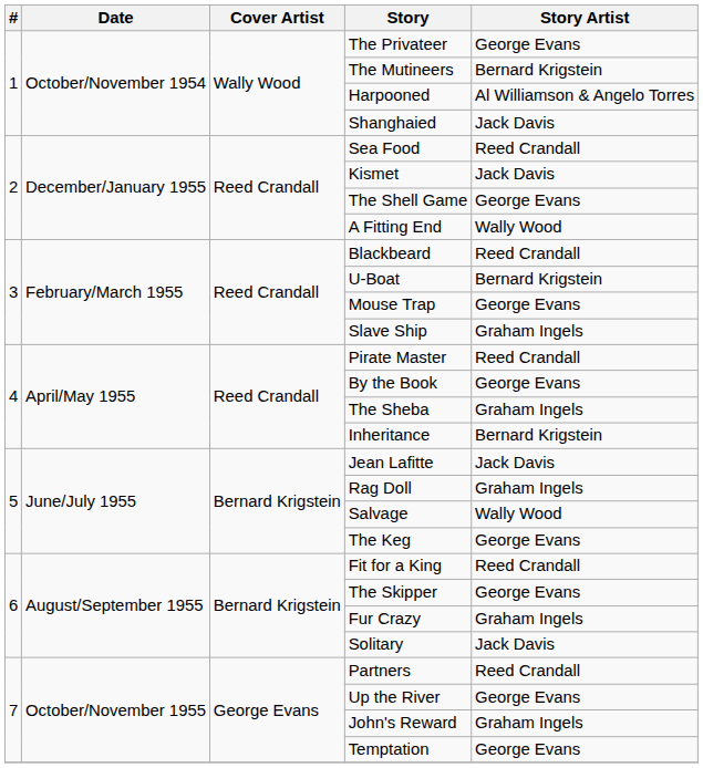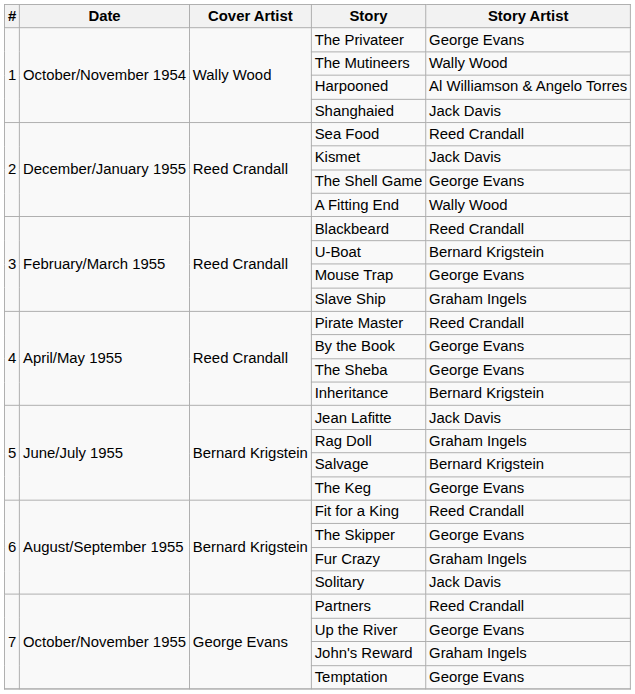The Mutineers | Story Artist: Bernard Krigstein -> Wally Wood
The Sheba | Story Artist: Graham Ingels -> George Evans
Salvage | Story Artist: Wally Wood -> Bernard Krigstein
